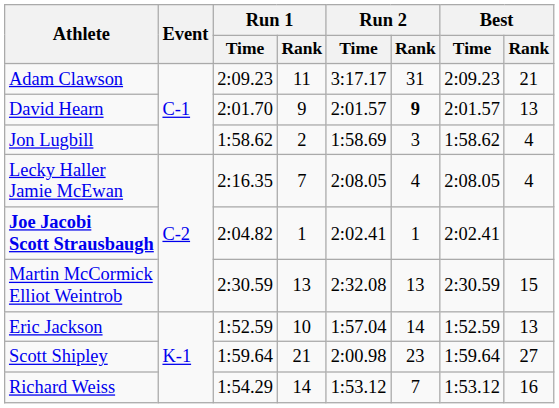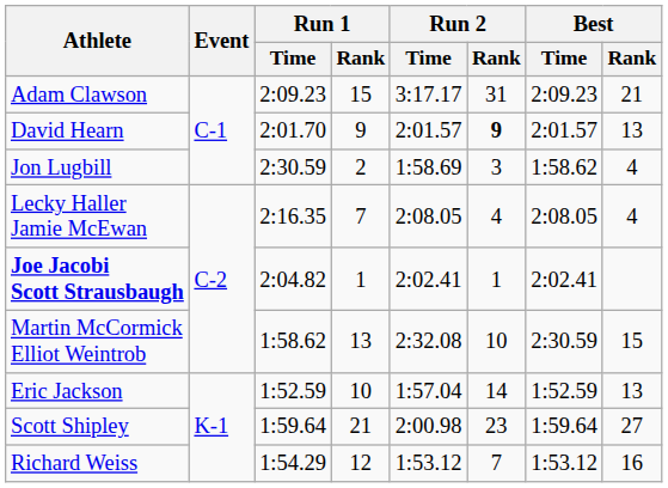Adam Clawson | Run 1 / Rank: 11 -> 15
Jon Lugbill | Run 1 / Time: 1:58.62 -> 2:30.59
Martin McCormick Elliot Weintrob | Run 1 / Time: 2:30.59 -> 1:58.62
Martin McCormick Elliot Weintrob | Run 2 / Rank: 13 -> 10
Richard Weiss | Run 1 / Rank: 14 -> 12
